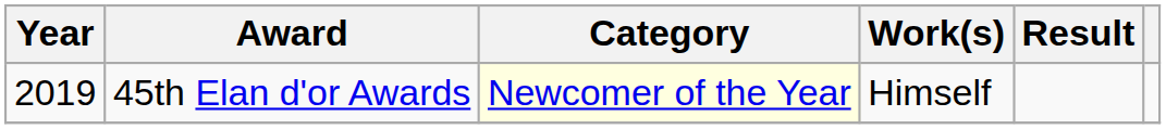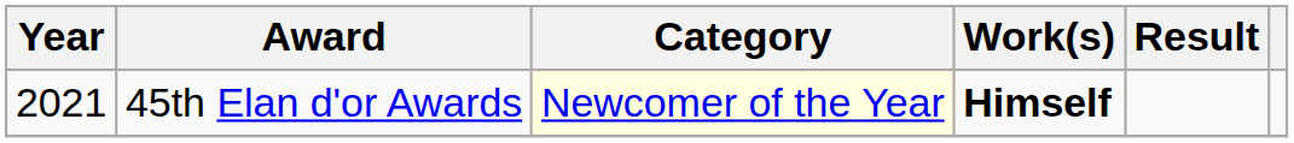45th Elan d'or Awards | Year: 2019 -> 2021
45th Elan d'or Awards | Work(s): normal -> bold
